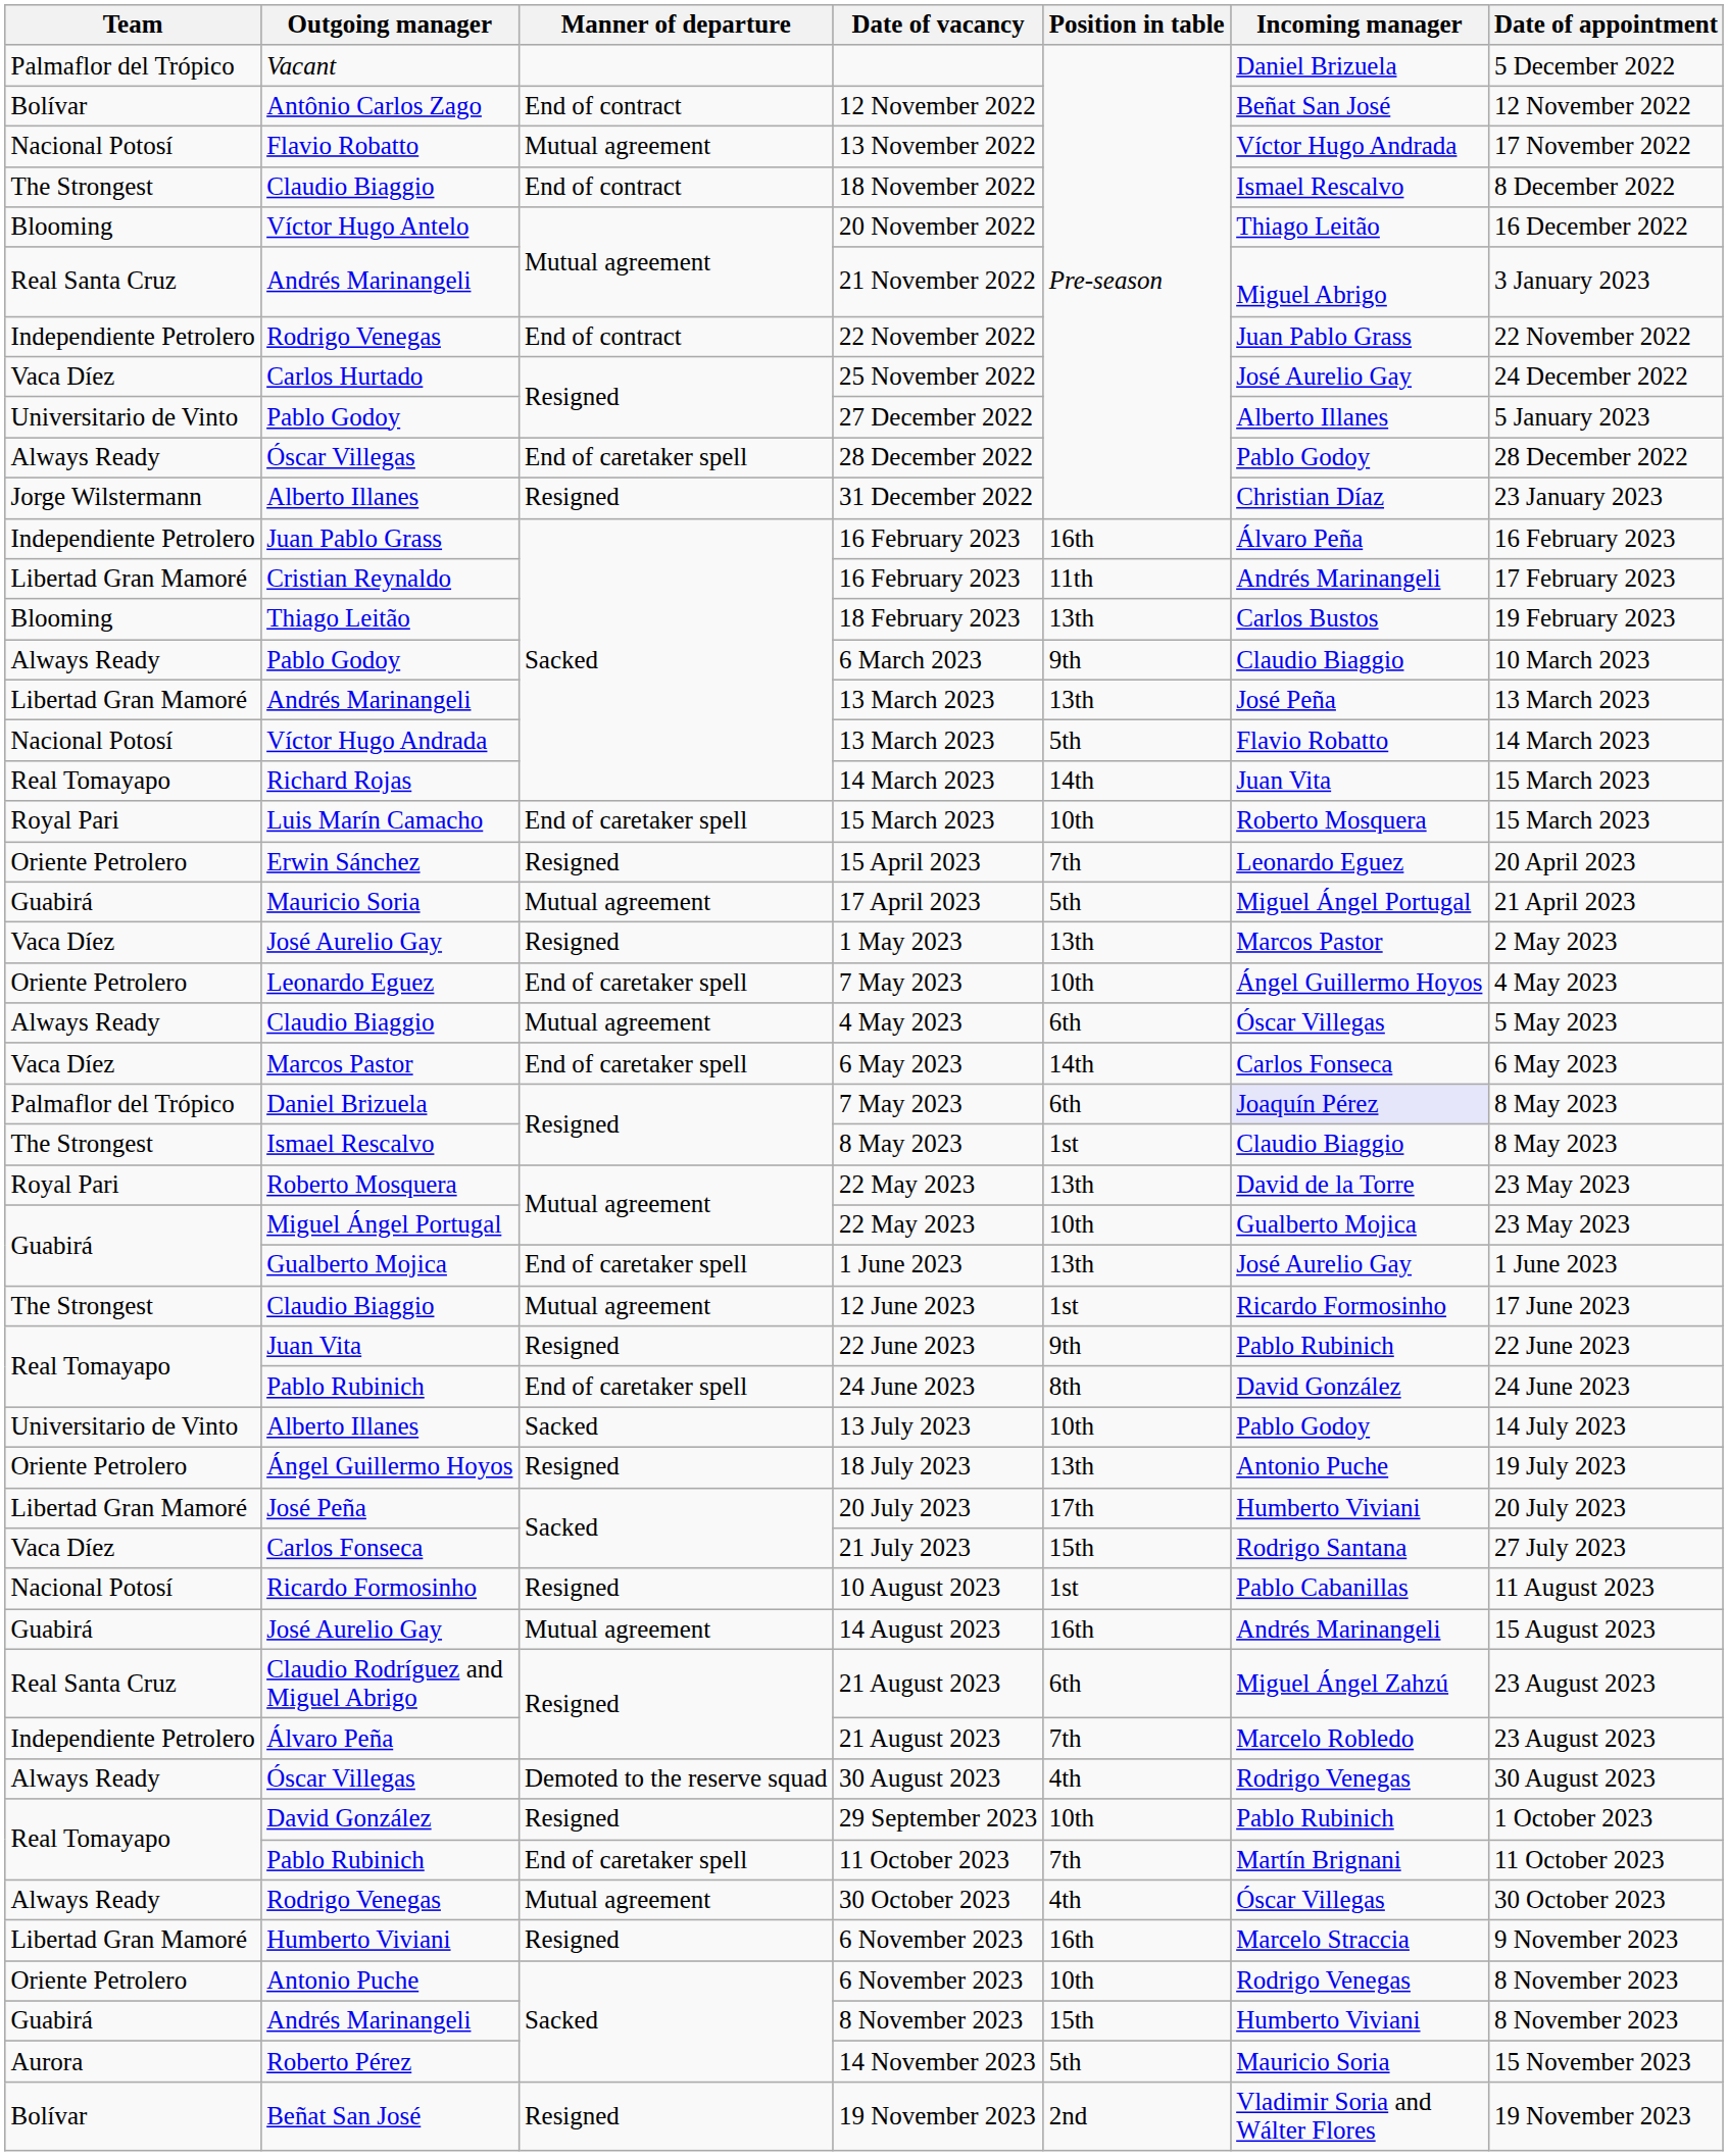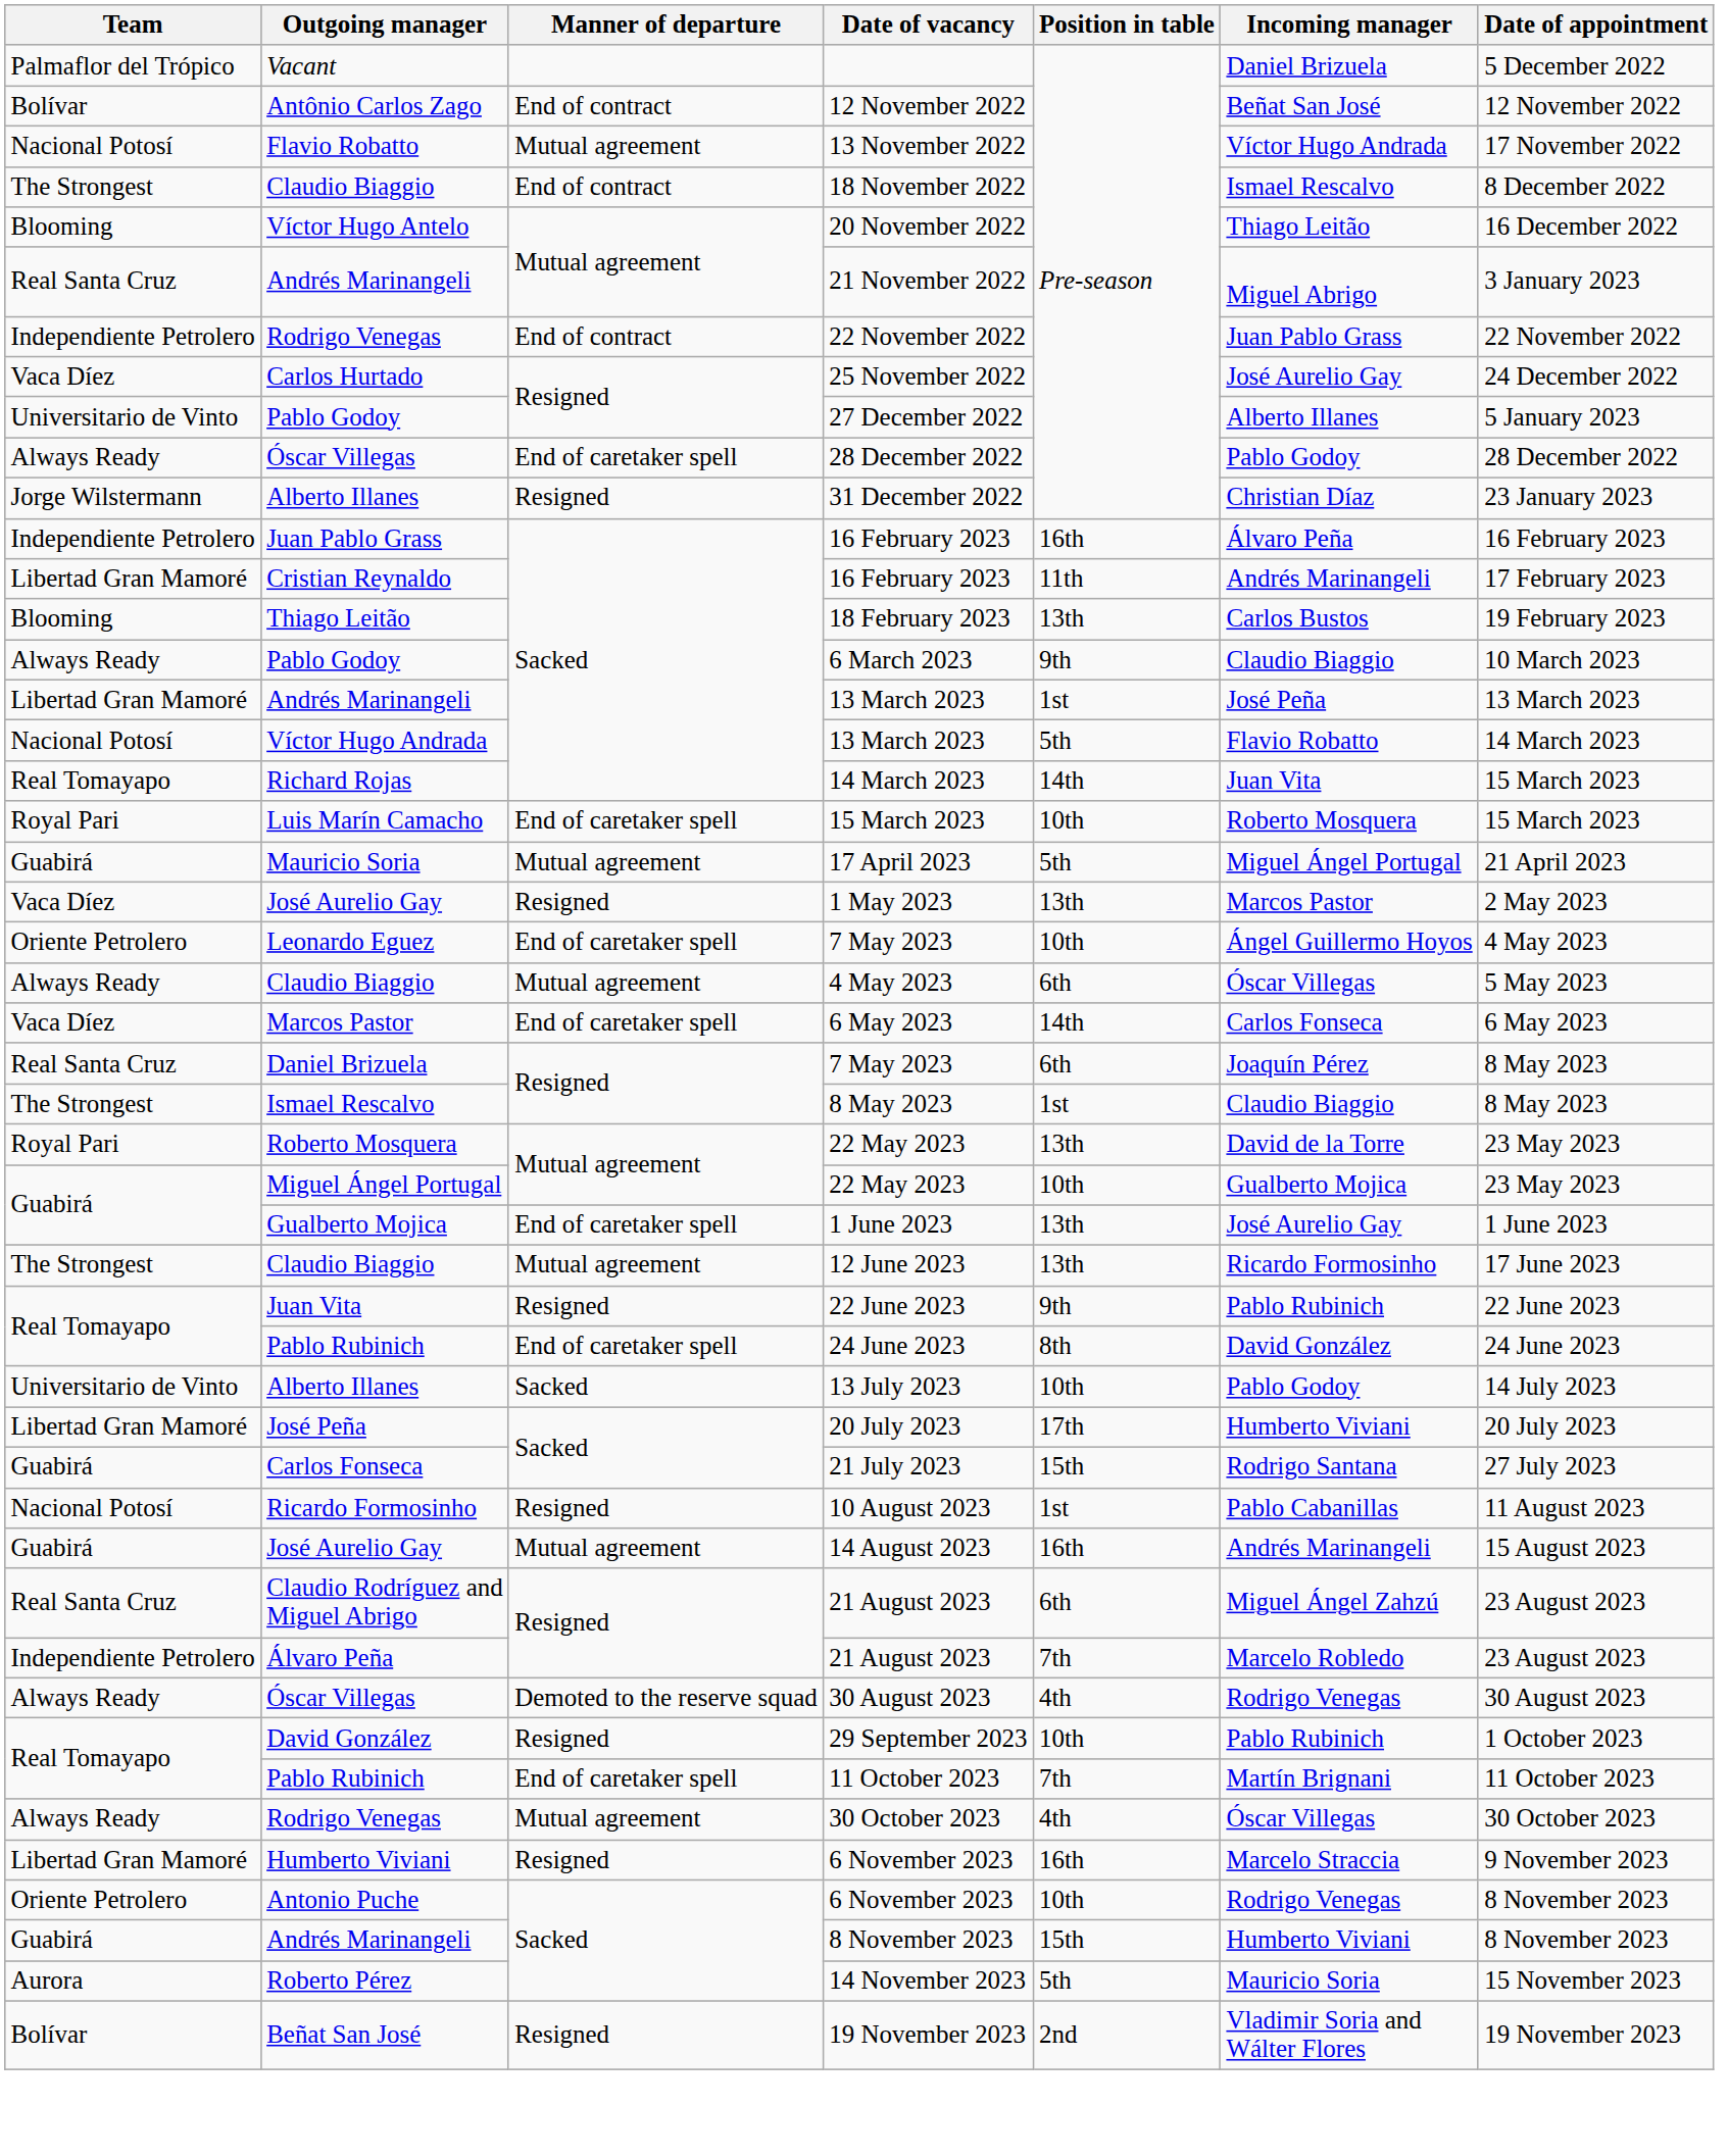Andrés Marinangeli / 13 March 2023 | Position in table: 13th -> 1st
- row: Oriente Petrolero | Erwin Sánchez | Resigned | 15 April 2023 | 7th | Leonardo Eguez | 20 April 2023
Daniel Brizuela / 7 May 2023 | Team: Palmaflor del Trópico -> Real Santa Cruz
Daniel Brizuela / 7 May 2023 | Incoming manager: lavender background -> no background
12 June 2023 | Position in table: 1st -> 13th
- row: Oriente Petrolero | Ángel Guillermo Hoyos | Resigned | 18 July 2023 | 13th | Antonio Puche | 19 July 2023
21 July 2023 | Team: Vaca Díez -> Guabirá
